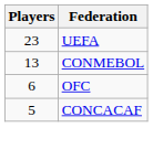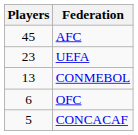+ row: 45 | AFC
